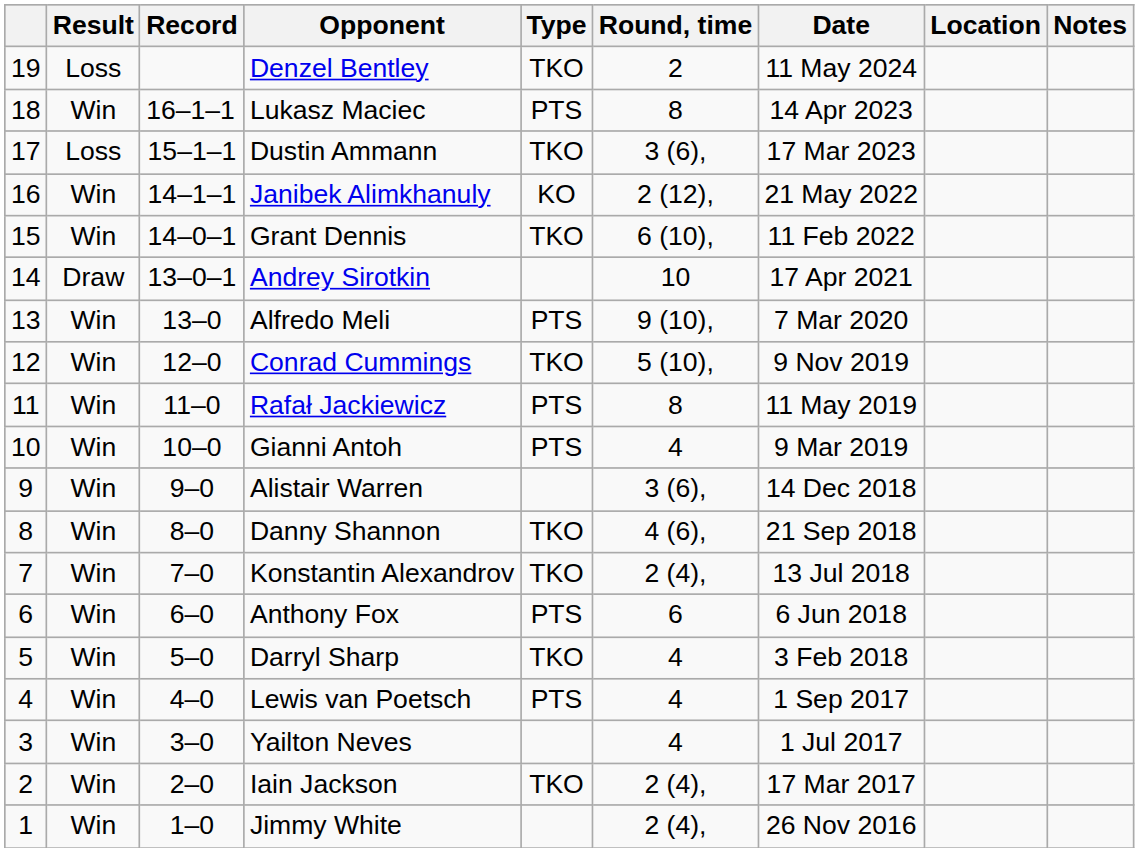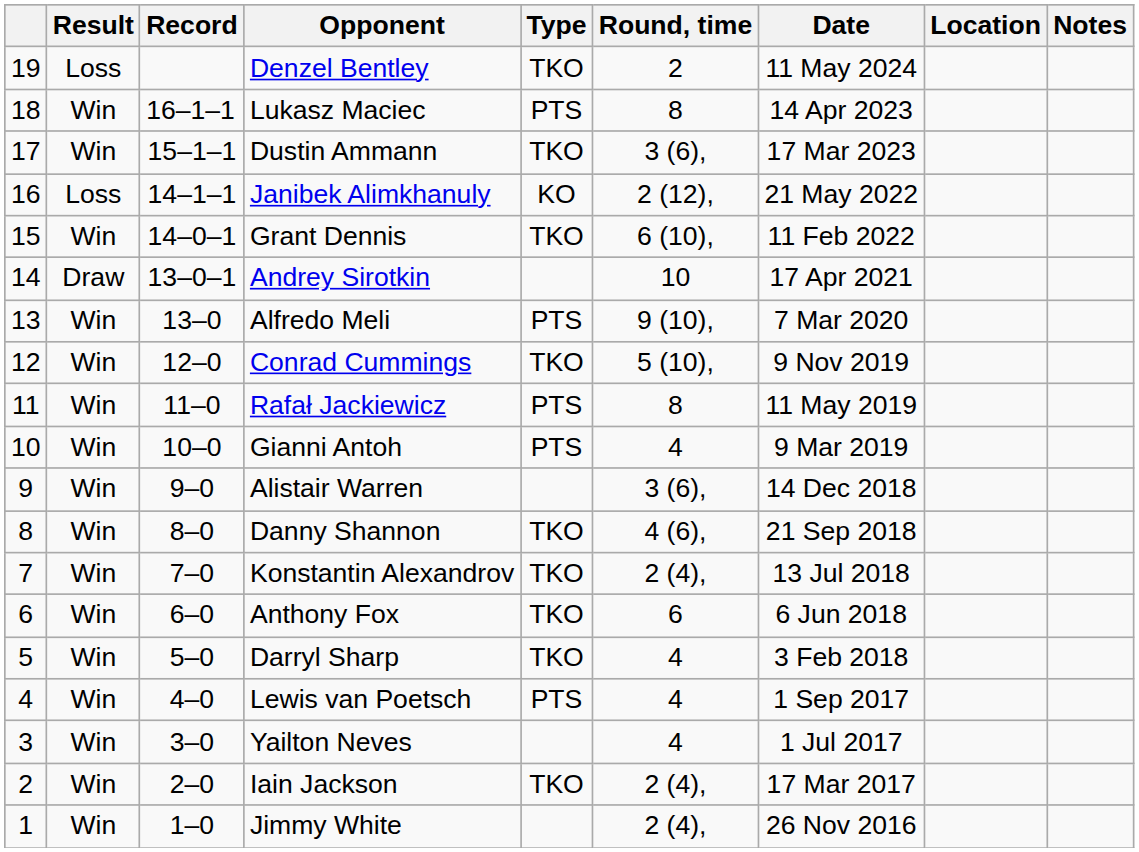Dustin Ammann | Result: Loss -> Win
Janibek Alimkhanuly | Result: Win -> Loss
Anthony Fox | Type: PTS -> TKO
